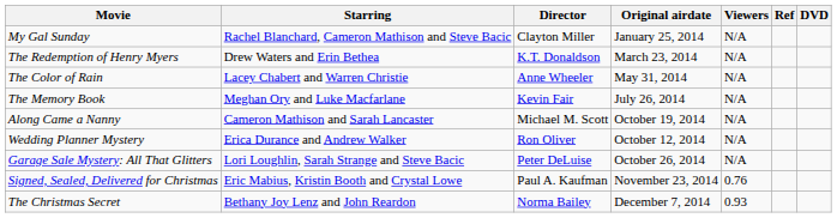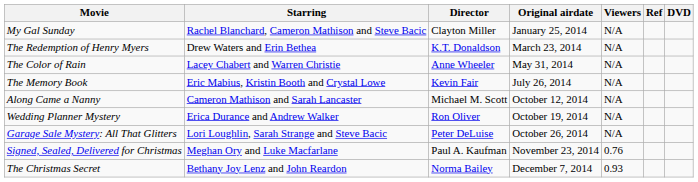The Memory Book | Starring: Meghan Ory and Luke Macfarlane -> Eric Mabius, Kristin Booth and Crystal Lowe
Along Came a Nanny | Original airdate: October 19, 2014 -> October 12, 2014
Wedding Planner Mystery | Original airdate: October 12, 2014 -> October 19, 2014
Signed, Sealed, Delivered for Christmas | Starring: Eric Mabius, Kristin Booth and Crystal Lowe -> Meghan Ory and Luke Macfarlane
